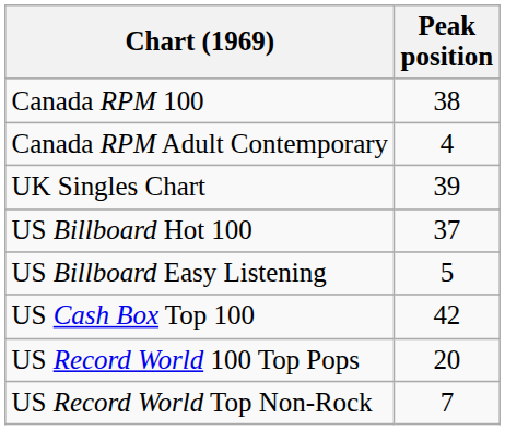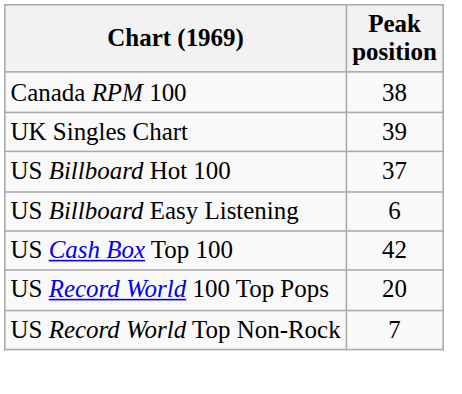- row: Canada RPM Adult Contemporary | 4
US Billboard Easy Listening | Peak position: 5 -> 6
